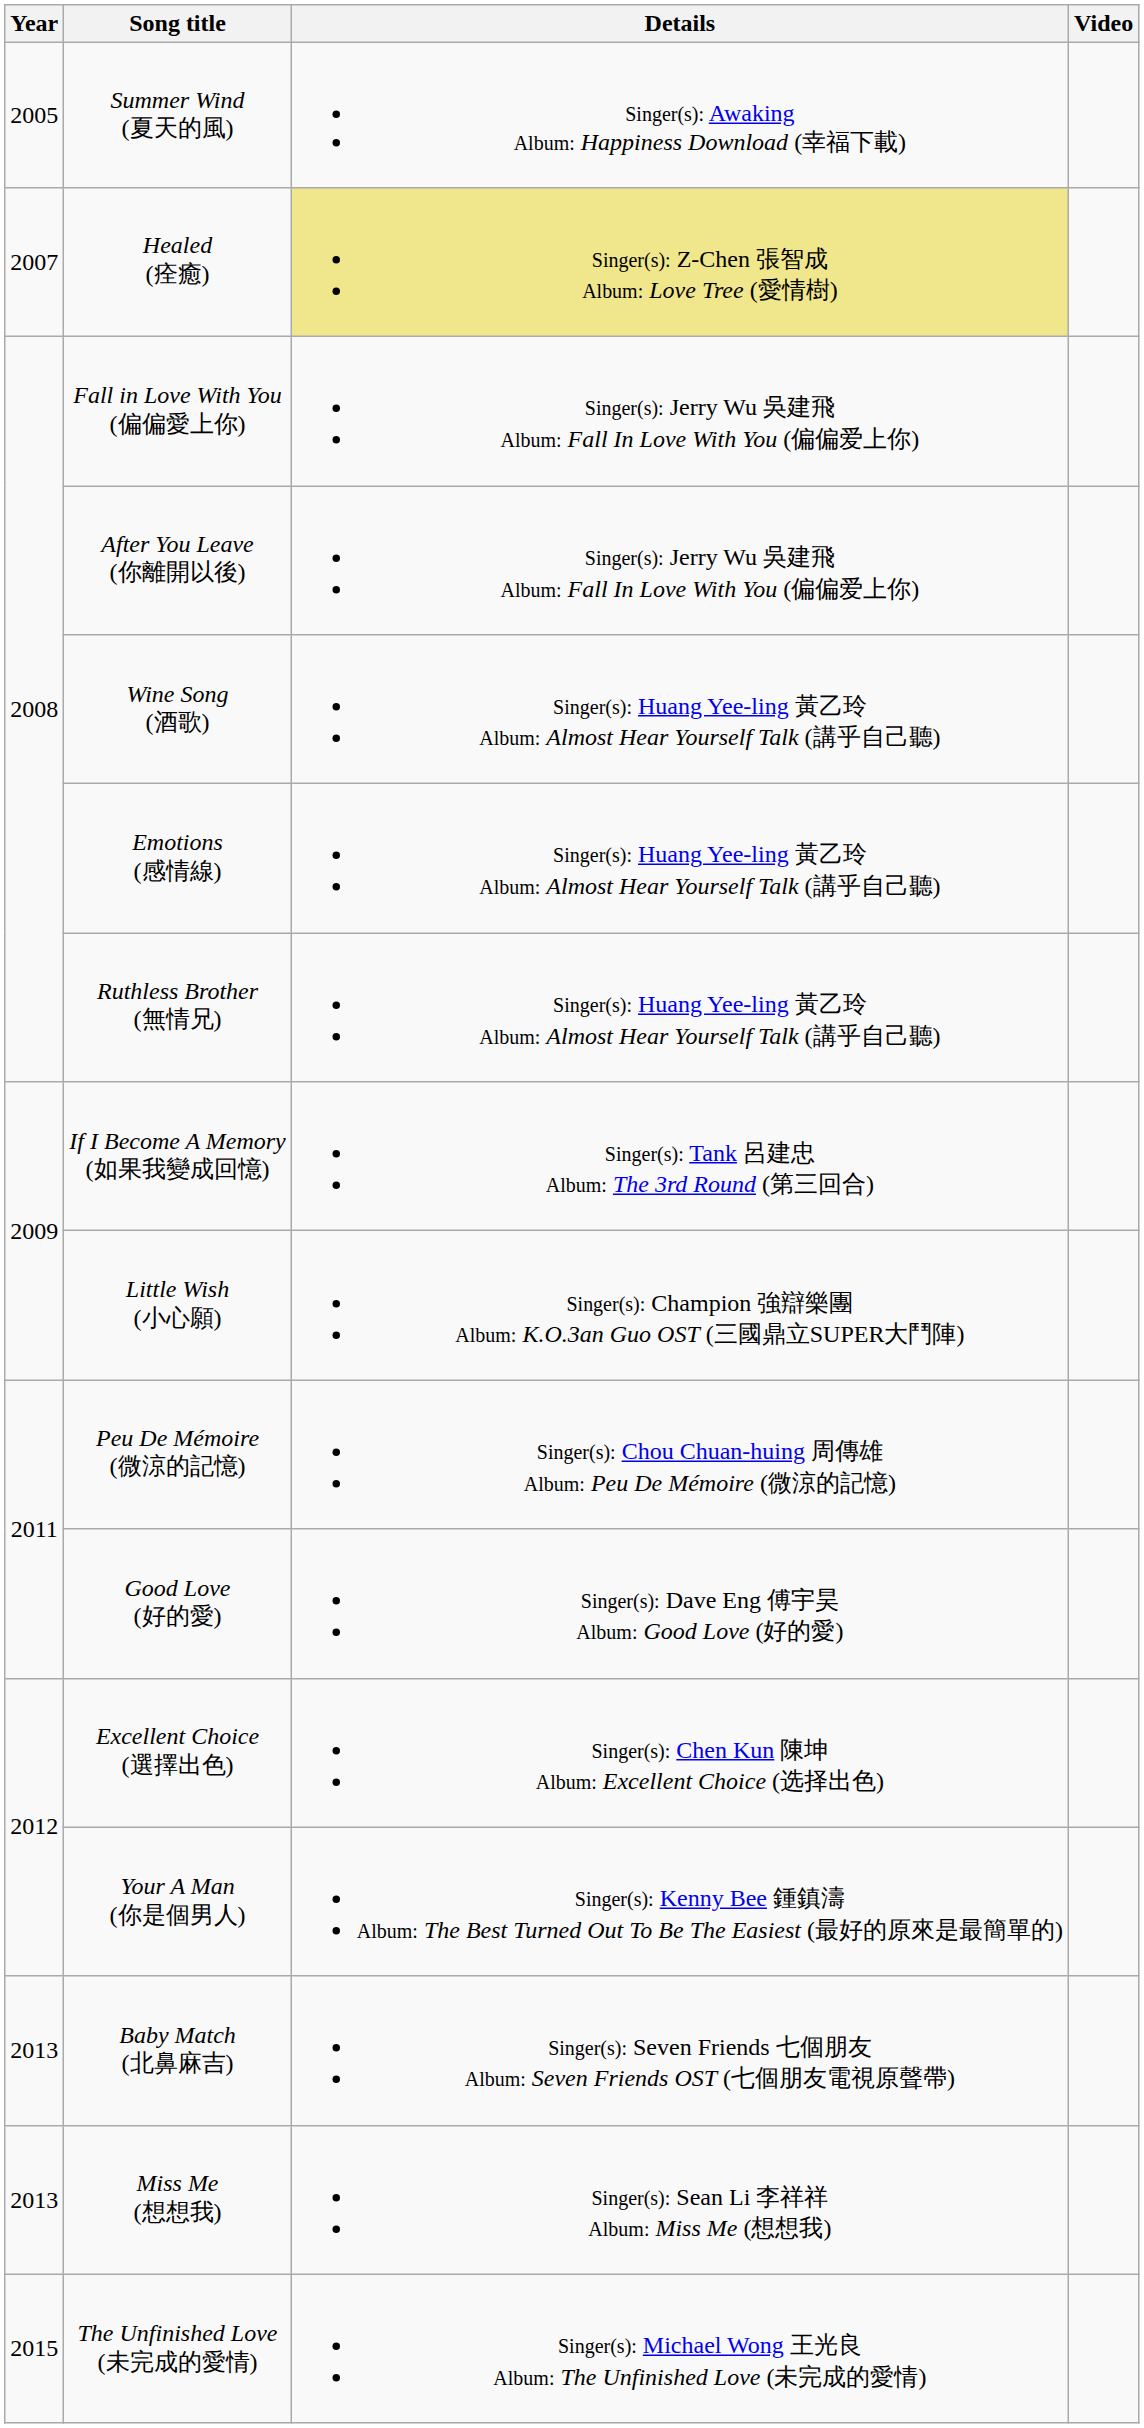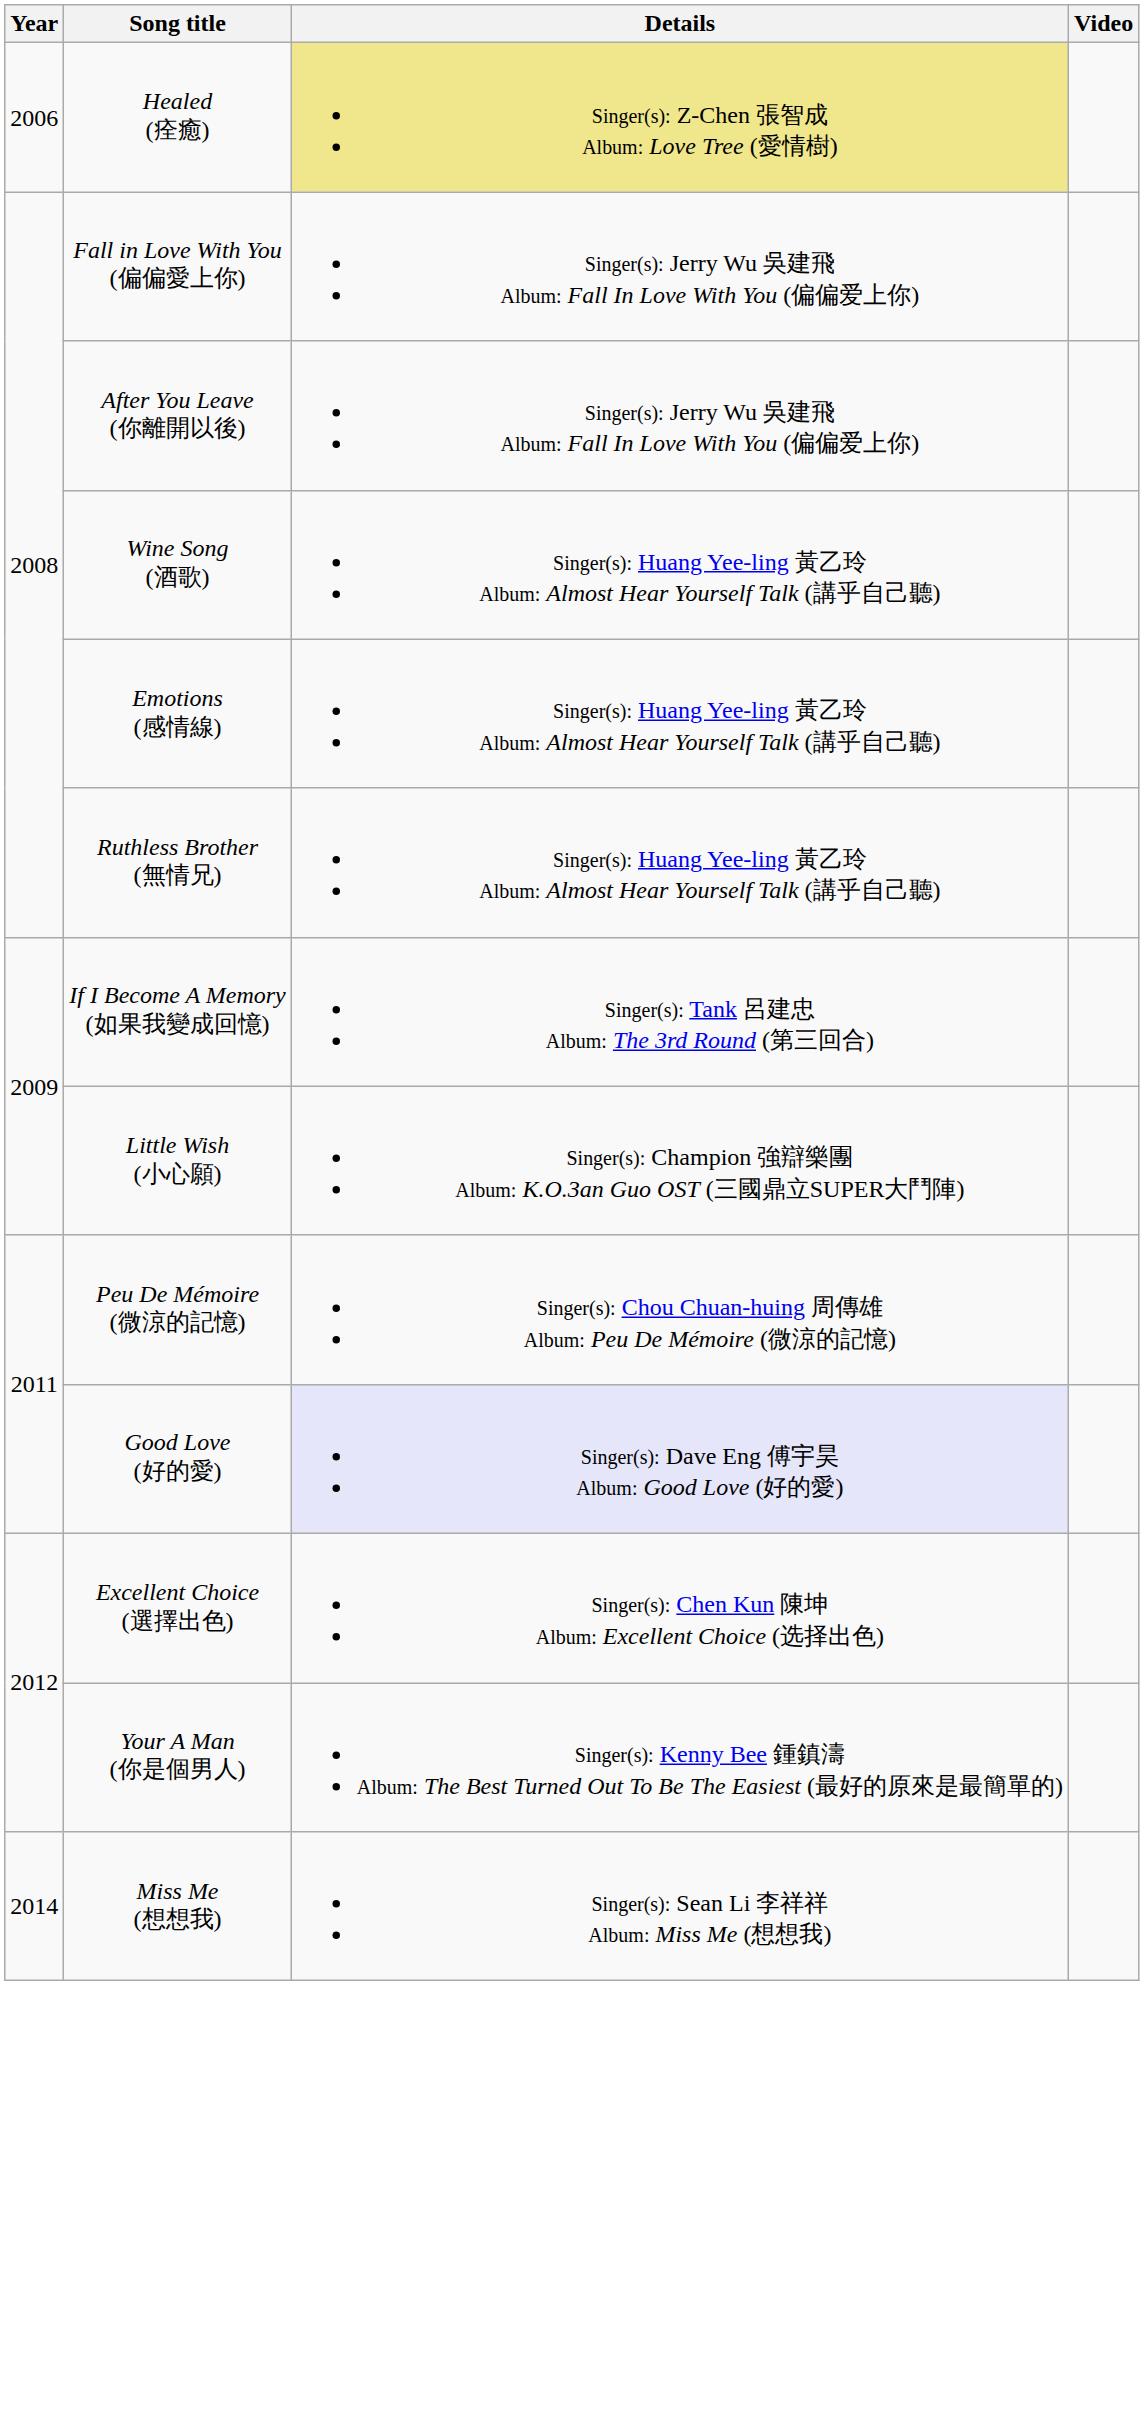- row: 2005 | Summer Wind (夏天的風) | Singer(s): Awaking Album: Happiness Download (幸福下載)
Healed (痊癒) | Year: 2007 -> 2006
Good Love (好的愛) | Details: no background -> lavender background
- row: 2013 | Baby Match (北鼻麻吉) | Singer(s): Seven Friends 七個朋友 Album: Seven Friends OST (七個朋友電視原聲帶)
Miss Me (想想我) | Year: 2013 -> 2014
- row: 2015 | The Unfinished Love (未完成的愛情) | Singer(s): Michael Wong 王光良 Album: The Unfinished Love (未完成的愛情)
